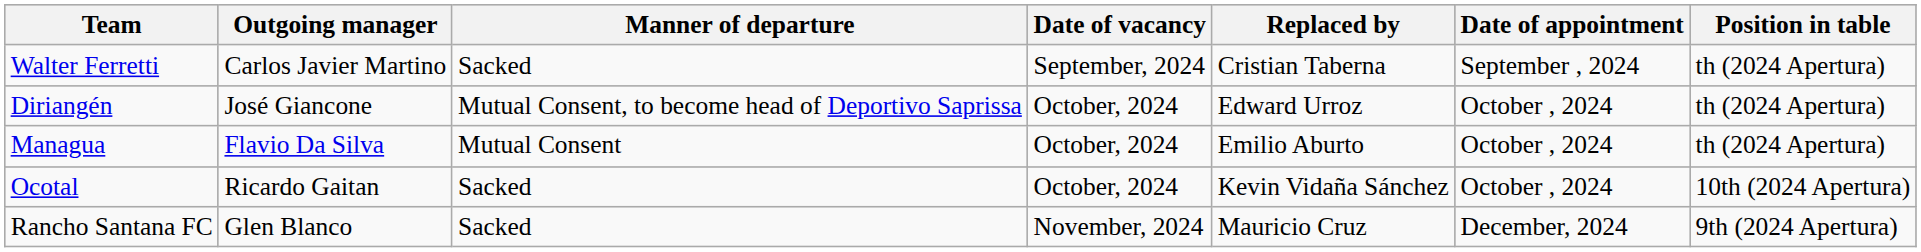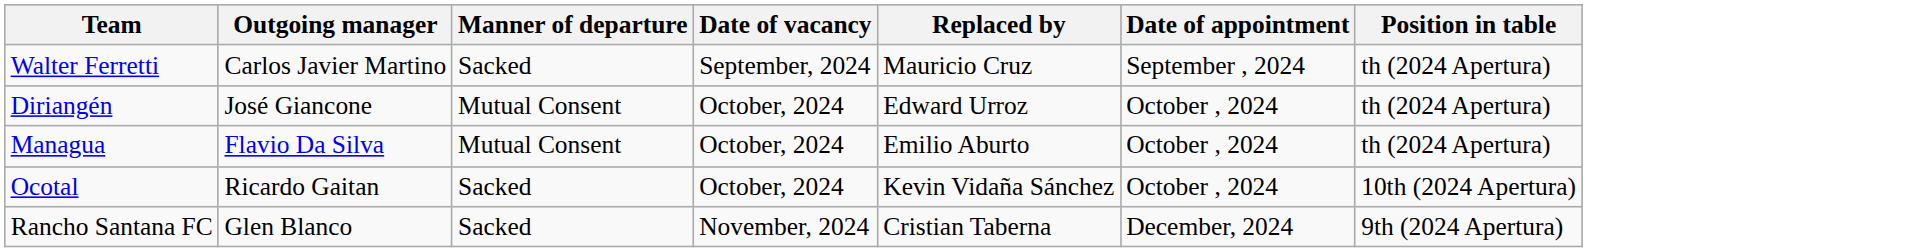Walter Ferretti | Replaced by: Cristian Taberna -> Mauricio Cruz
Diriangén | Manner of departure: Mutual Consent, to become head of Deportivo Saprissa -> Mutual Consent
Rancho Santana FC | Replaced by: Mauricio Cruz -> Cristian Taberna
